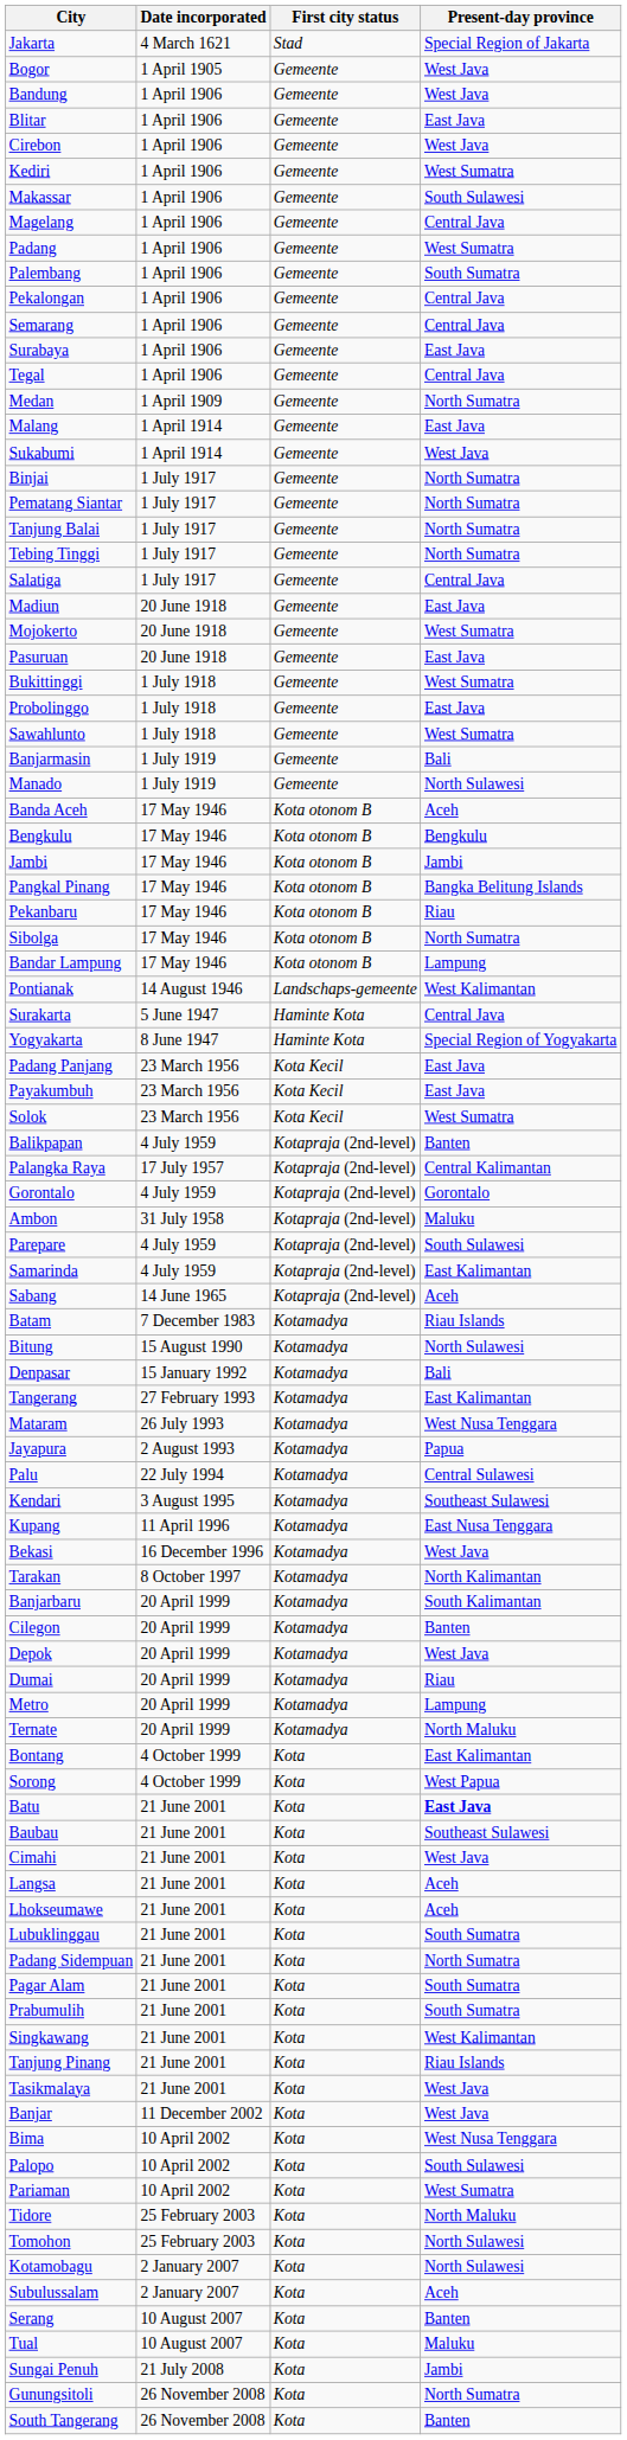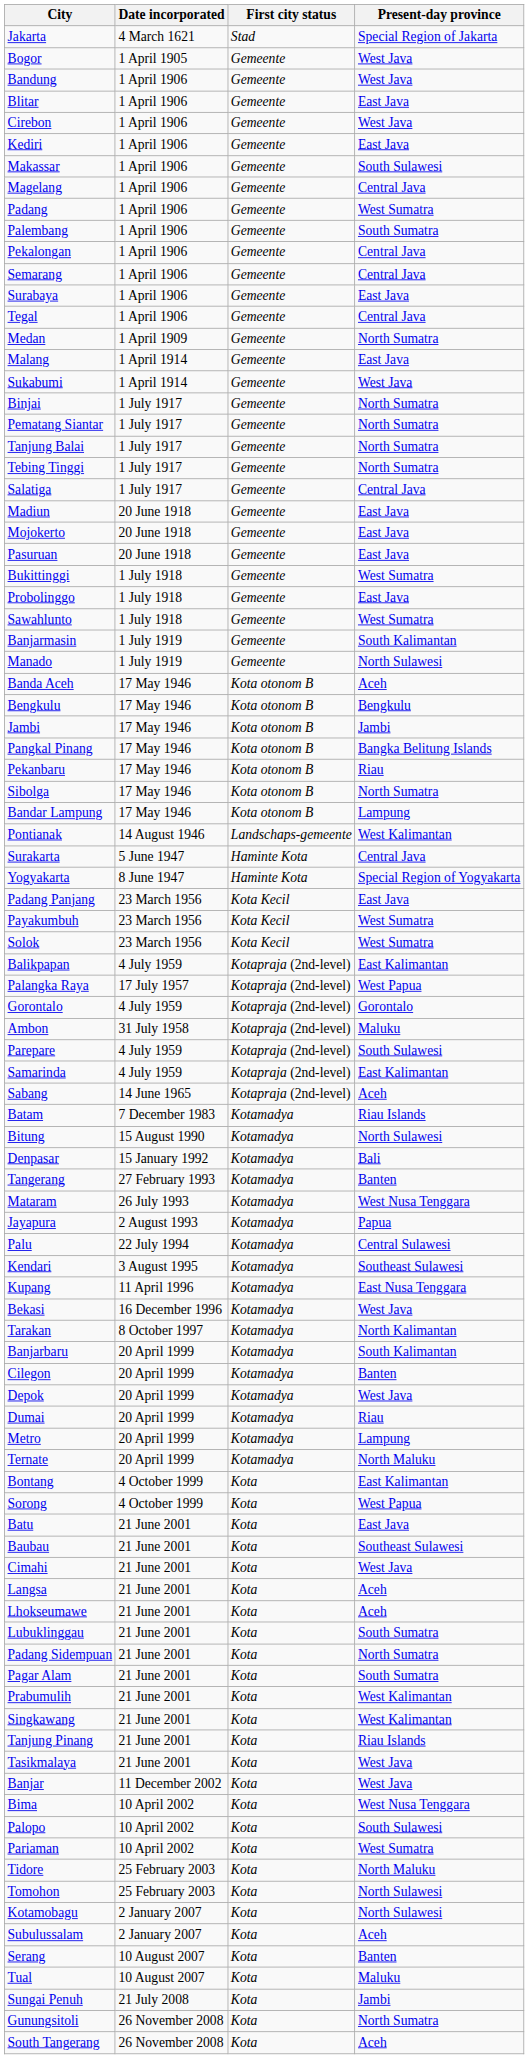Kediri | Present-day province: West Sumatra -> East Java
Mojokerto | Present-day province: West Sumatra -> East Java
Banjarmasin | Present-day province: Bali -> South Kalimantan
Payakumbuh | Present-day province: East Java -> West Sumatra
Balikpapan | Present-day province: Banten -> East Kalimantan
Palangka Raya | Present-day province: Central Kalimantan -> West Papua
Tangerang | Present-day province: East Kalimantan -> Banten
Batu | Present-day province: bold -> normal
Prabumulih | Present-day province: South Sumatra -> West Kalimantan
South Tangerang | Present-day province: Banten -> Aceh
